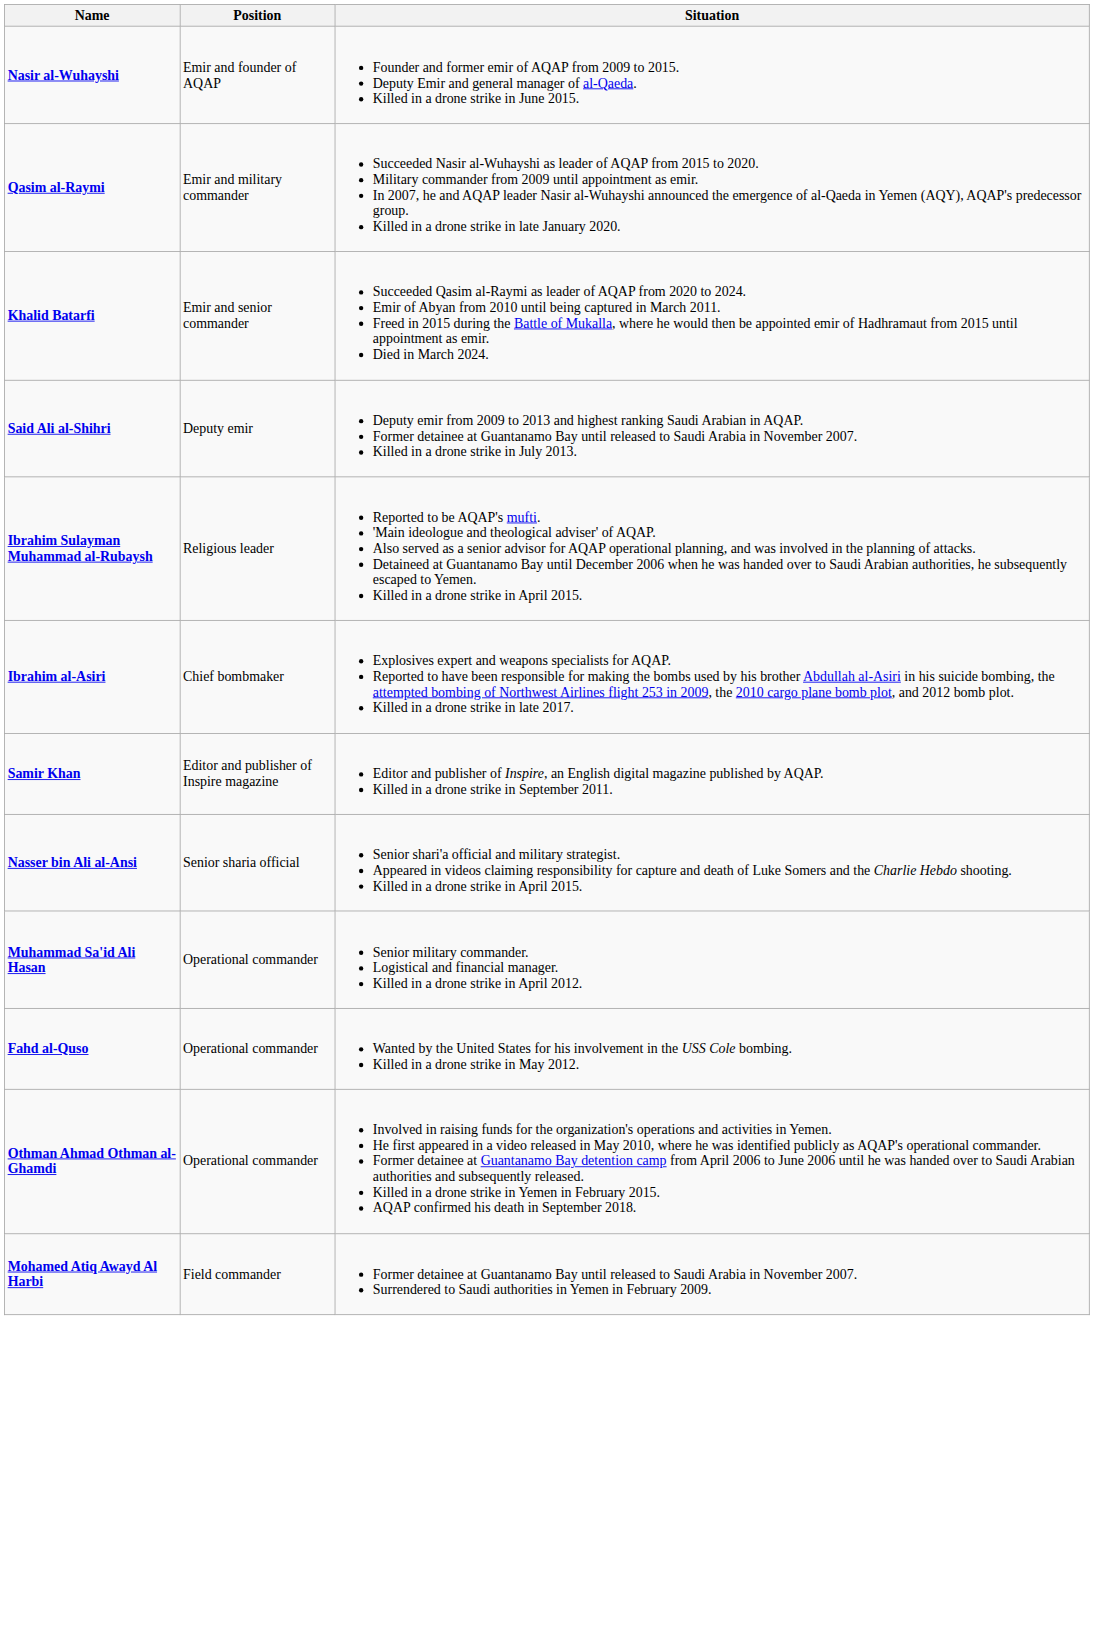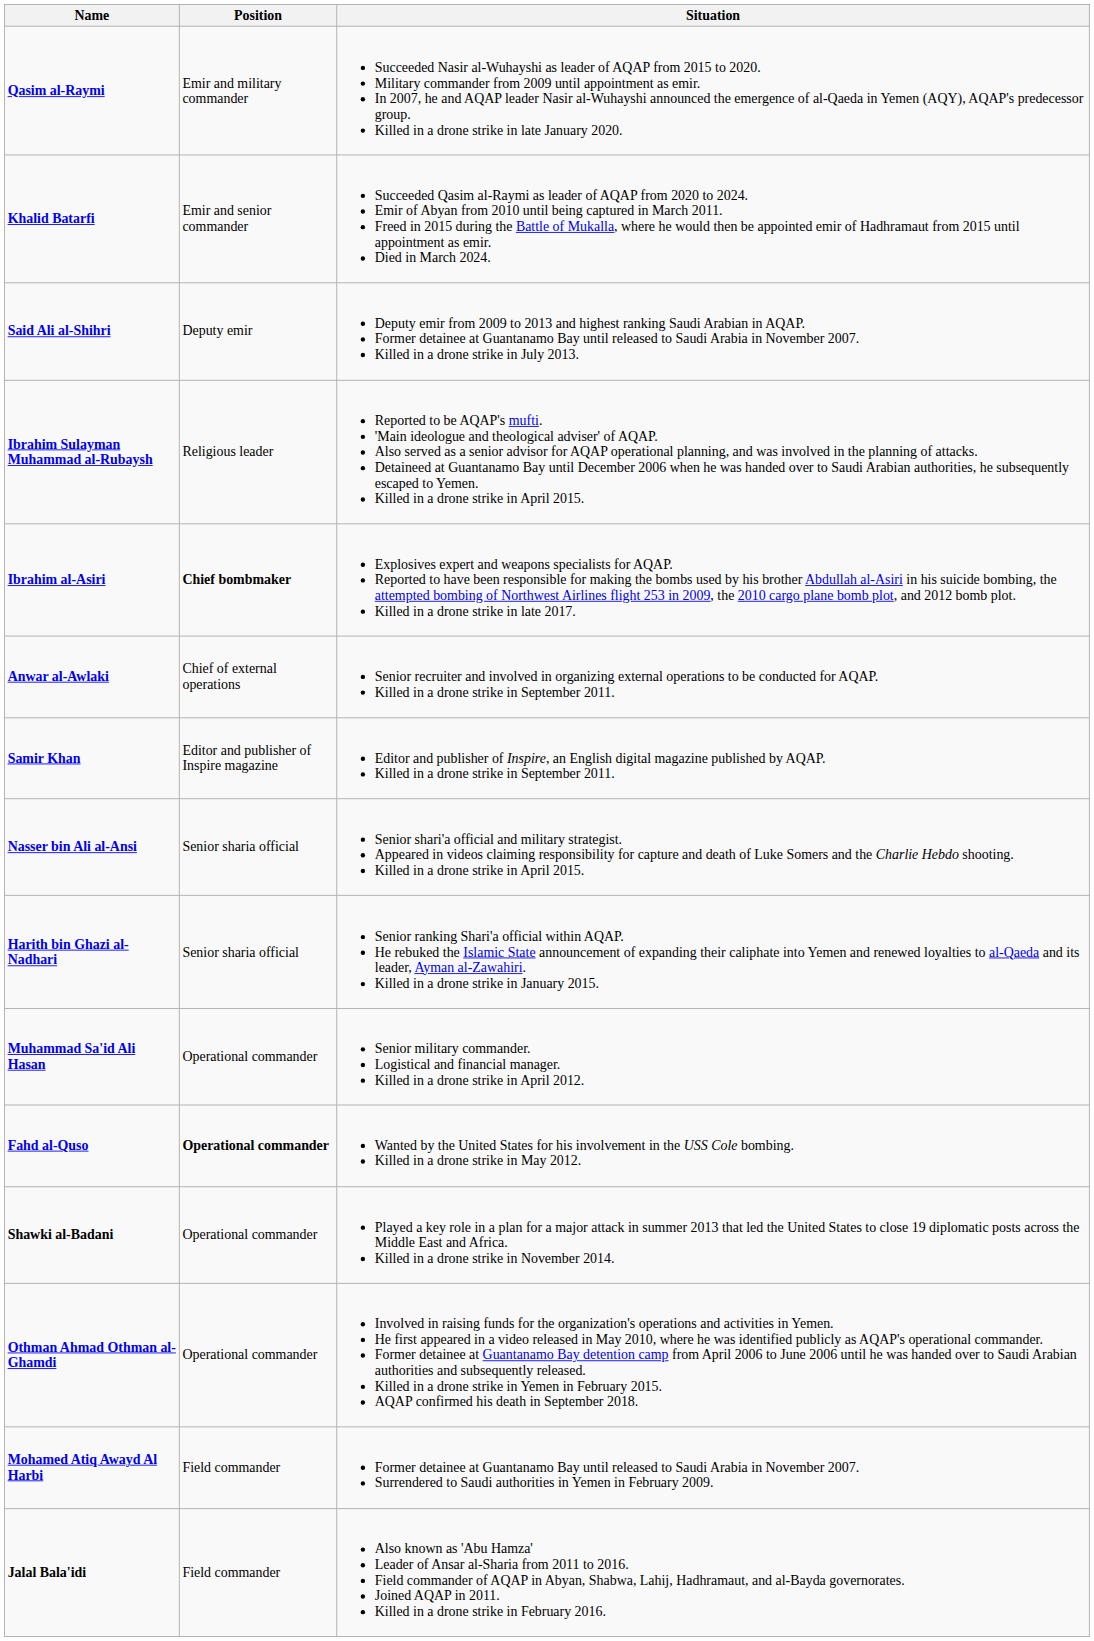- row: Nasir al-Wuhayshi | Emir and founder of AQAP | Founder and former emir of AQAP from 2009 to 2015. Deputy Emir and general manager of al-Qaeda. Killed in a drone strike in June 2015.
Ibrahim al-Asiri | Position: normal -> bold
+ row: Anwar al-Awlaki | Chief of external operations | Senior recruiter and involved in organizing external operations to be conducted for AQAP. Killed in a drone strike in September 2011.
+ row: Harith bin Ghazi al-Nadhari | Senior sharia official | Senior ranking Shari'a official within AQAP. He rebuked the Islamic State announcement of expanding their caliphate into Yemen and renewed loyalties to al-Qaeda and its leader, Ayman al-Zawahiri. Killed in a drone strike in January 2015.
Fahd al-Quso | Position: normal -> bold
+ row: Shawki al-Badani | Operational commander | Played a key role in a plan for a major attack in summer 2013 that led the United States to close 19 diplomatic posts across the Middle East and Africa. Killed in a drone strike in November 2014.
+ row: Jalal Bala'idi | Field commander | Also known as 'Abu Hamza' Leader of Ansar al-Sharia from 2011 to 2016. Field commander of AQAP in Abyan, Shabwa, Lahij, Hadhramaut, and al-Bayda governorates. Joined AQAP in 2011. Killed in a drone strike in February 2016.
